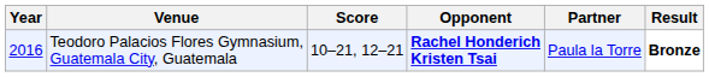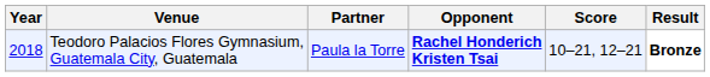columns swapped: Partner <-> Score
Teodoro Palacios Flores Gymnasium, Guatemala City, Guatemala | Year: 2016 -> 2018
